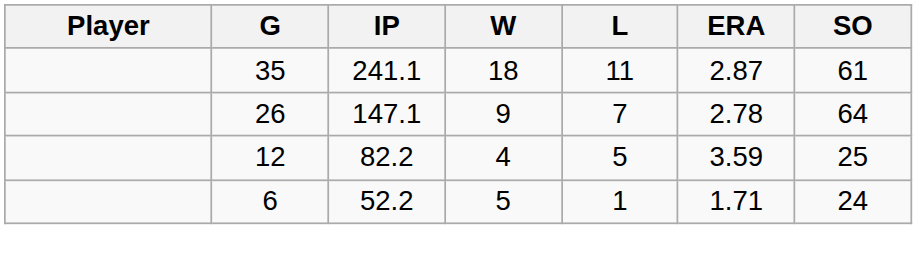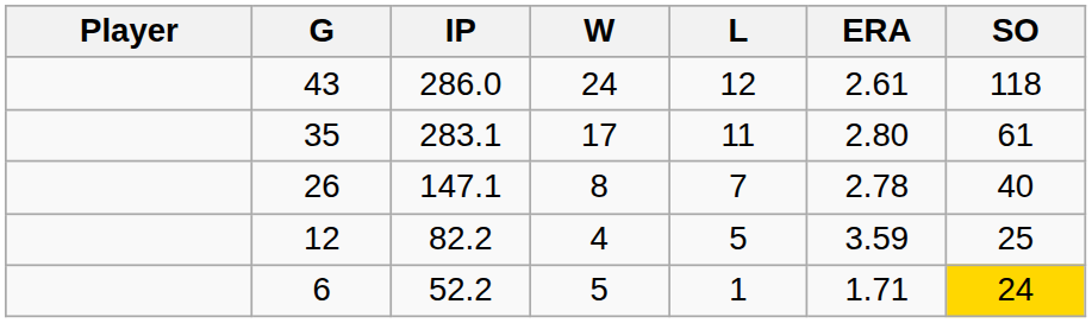+ row: 43 | 286.0 | 24 | 12 | 2.61 | 118
35 | IP: 241.1 -> 283.1
35 | W: 18 -> 17
35 | ERA: 2.87 -> 2.80
26 | W: 9 -> 8
26 | SO: 64 -> 40
6 | SO: no background -> gold background
